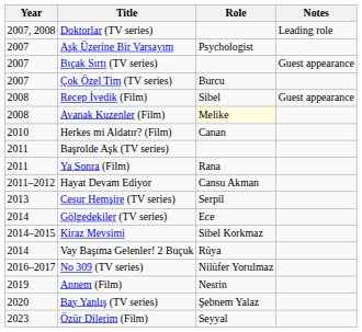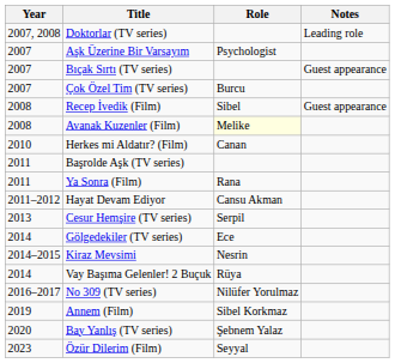Kiraz Mevsimi | Role: Sibel Korkmaz -> Nesrin
Annem (Film) | Role: Nesrin -> Sibel Korkmaz
